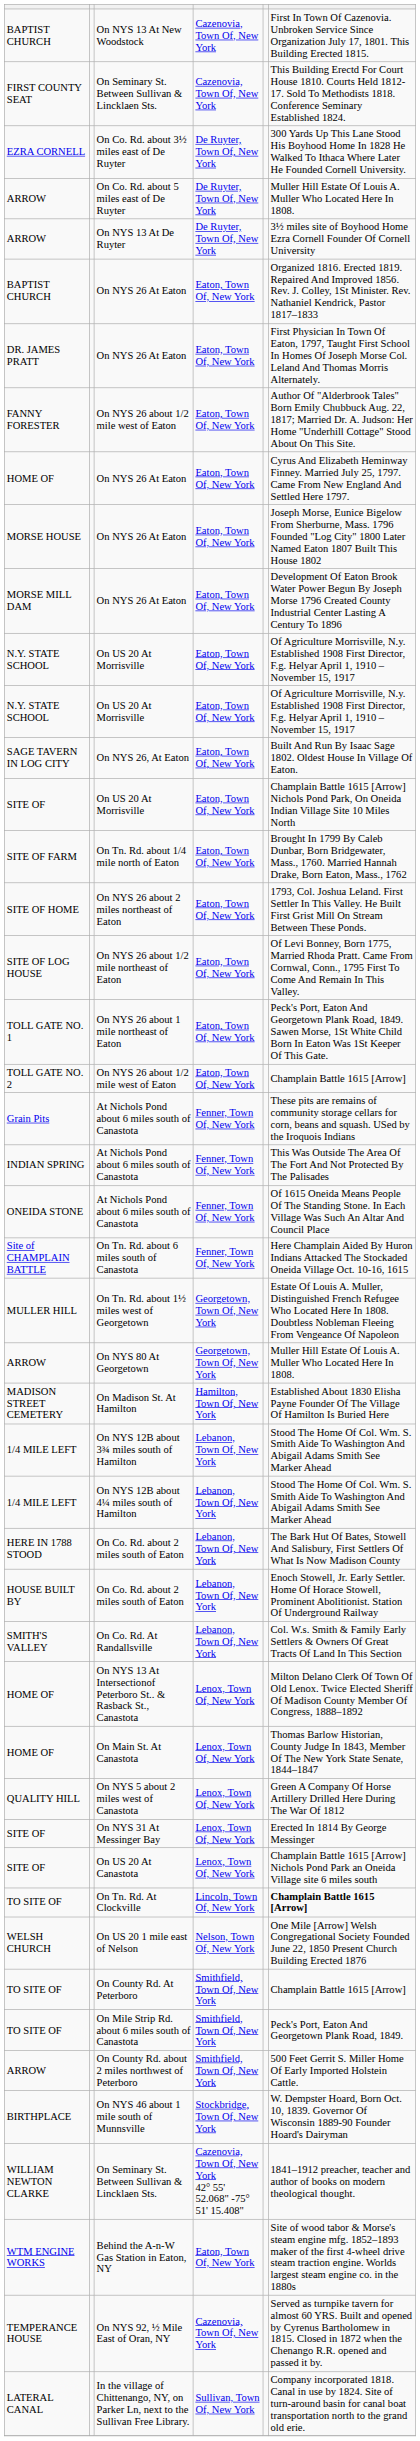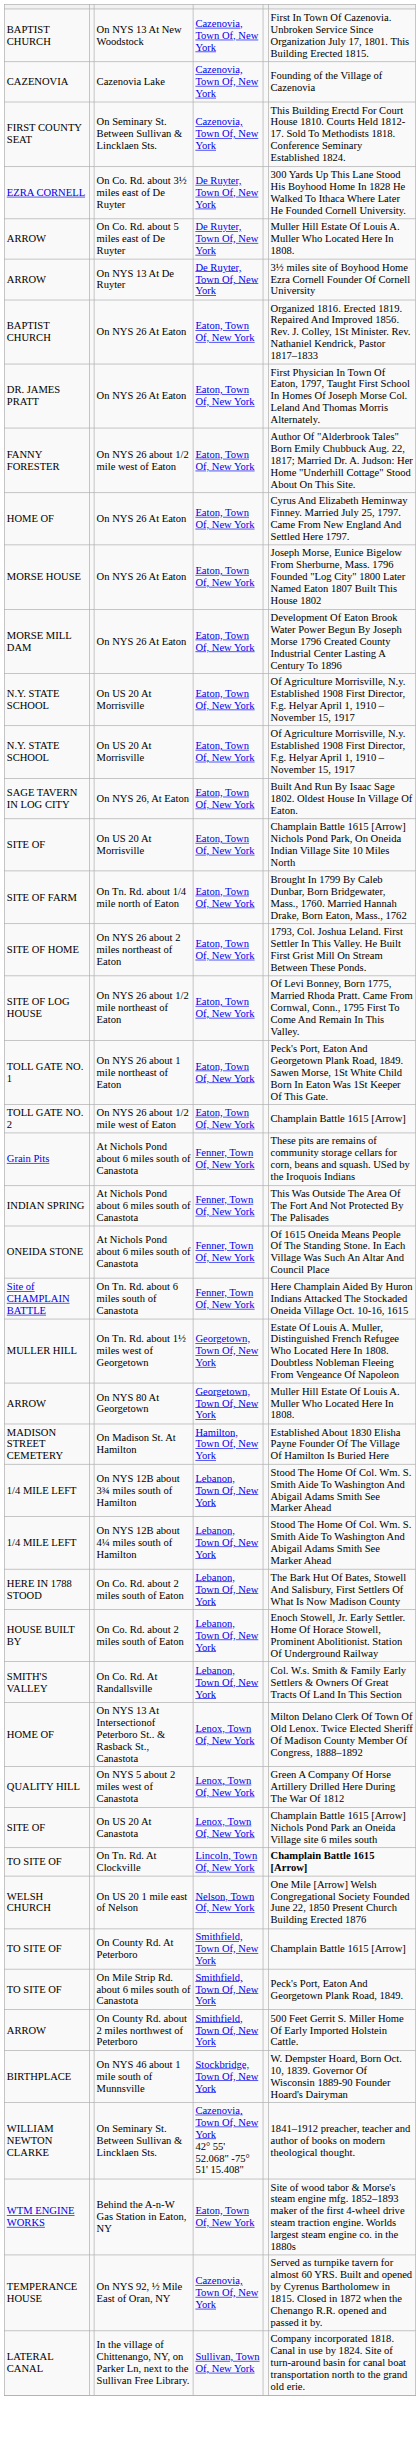+ row: CAZENOVIA | Cazenovia Lake | Cazenovia, Town Of, New York | Founding of the Village of Cazenovia
- row: HOME OF | On Main St. At Canastota | Lenox, Town Of, New York | Thomas Barlow Historian, County Judge In 1843, Member Of The New York State Senate, 1844–1847
- row: SITE OF | On NYS 31 At Messinger Bay | Lenox, Town Of, New York | Erected In 1814 By George Messinger
